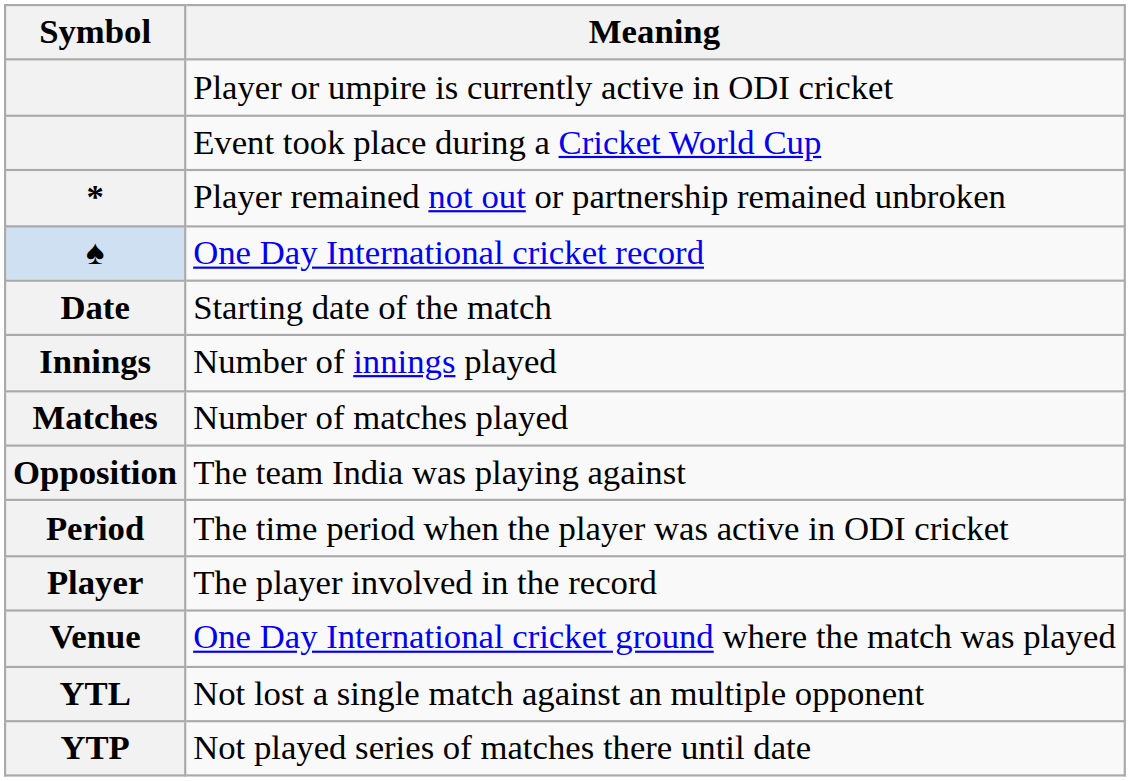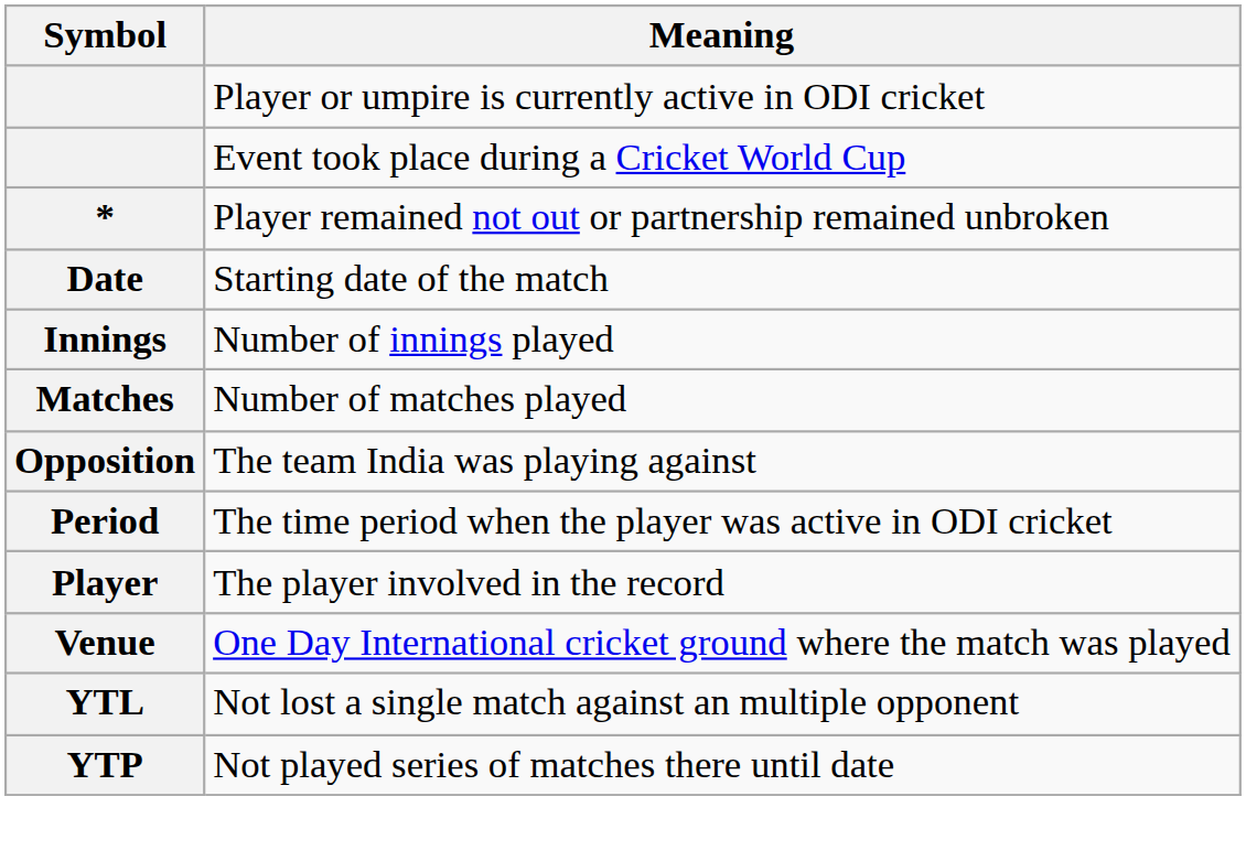- row: ♠ | One Day International cricket record
